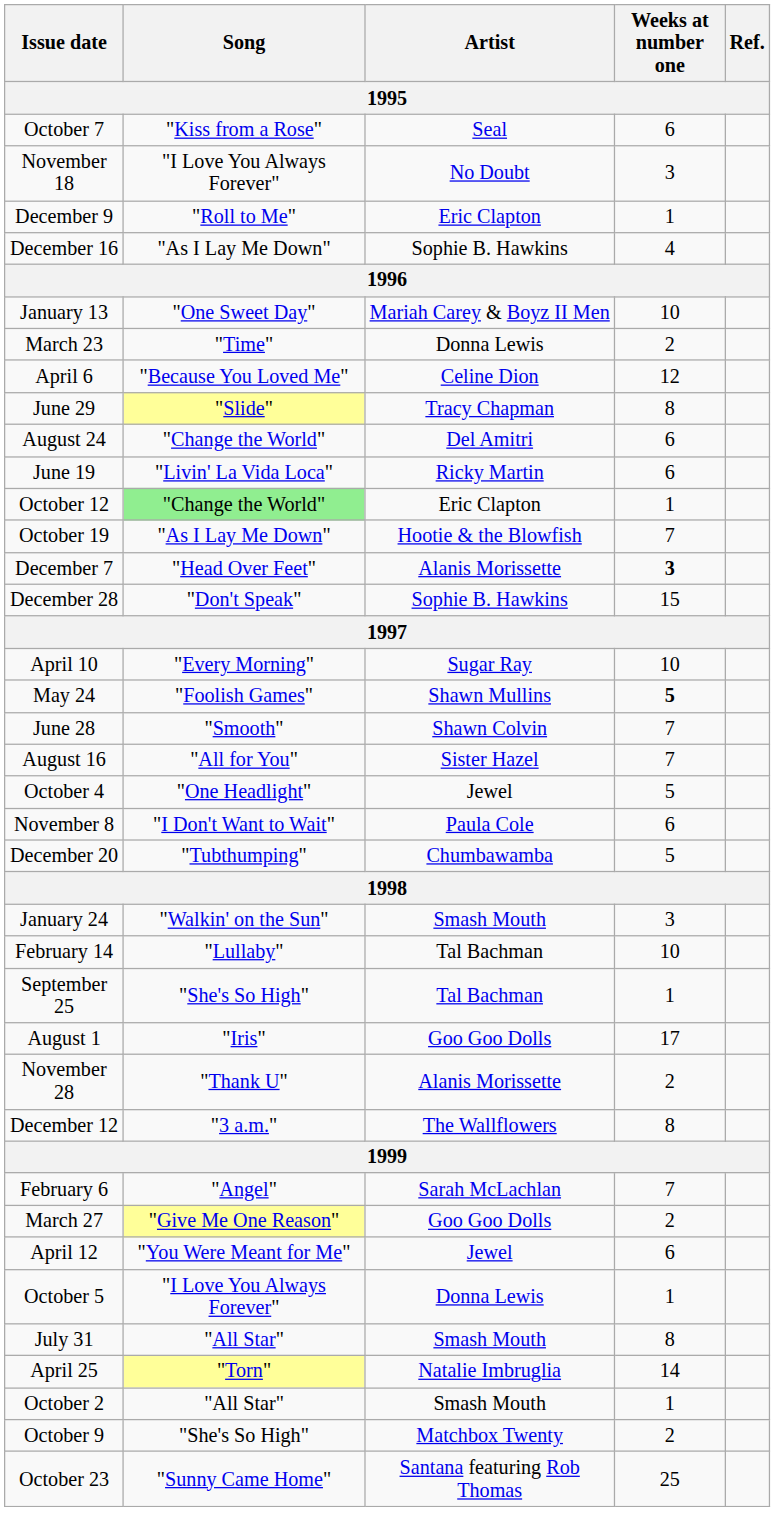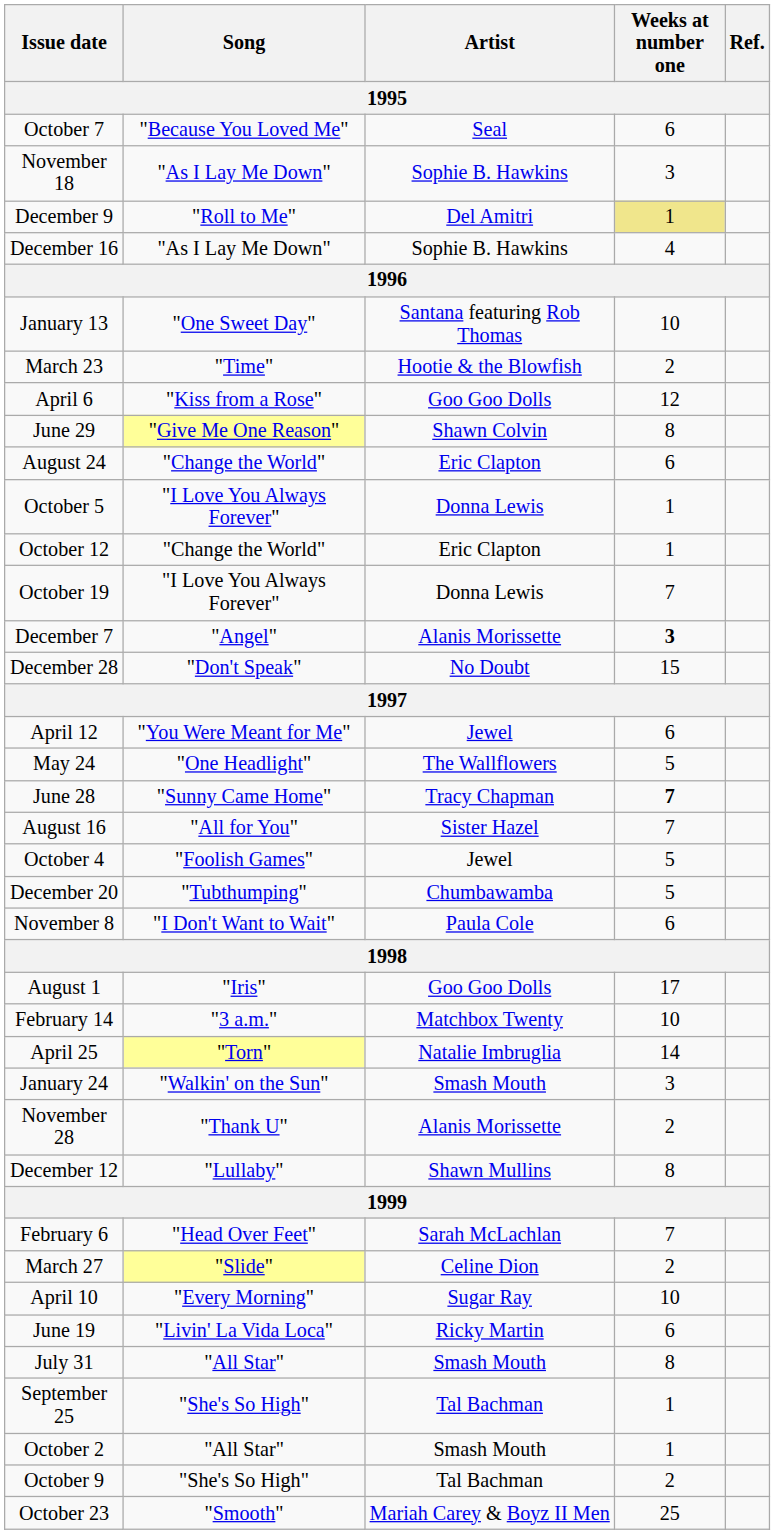October 7 | Song: "Kiss from a Rose" -> "Because You Loved Me"
November 18 | Song: "I Love You Always Forever" -> "As I Lay Me Down"
November 18 | Artist: No Doubt -> Sophie B. Hawkins
December 9 | Artist: Eric Clapton -> Del Amitri
December 9 | Weeks at number one: no background -> khaki background
January 13 | Artist: Mariah Carey & Boyz II Men -> Santana featuring Rob Thomas
March 23 | Artist: Donna Lewis -> Hootie & the Blowfish
April 6 | Song: "Because You Loved Me" -> "Kiss from a Rose"
April 6 | Artist: Celine Dion -> Goo Goo Dolls
June 29 | Song: "Slide" -> "Give Me One Reason"
June 29 | Artist: Tracy Chapman -> Shawn Colvin
August 24 | Artist: Del Amitri -> Eric Clapton
rows swapped: October 5 <-> June 19
October 12 | Song: lightgreen background -> no background
October 19 | Song: "As I Lay Me Down" -> "I Love You Always Forever"
October 19 | Artist: Hootie & the Blowfish -> Donna Lewis
December 7 | Song: "Head Over Feet" -> "Angel"
December 28 | Artist: Sophie B. Hawkins -> No Doubt
rows swapped: April 12 <-> April 10
May 24 | Song: "Foolish Games" -> "One Headlight"
May 24 | Artist: Shawn Mullins -> The Wallflowers
May 24 | Weeks at number one: bold -> normal
June 28 | Song: "Smooth" -> "Sunny Came Home"
June 28 | Artist: Shawn Colvin -> Tracy Chapman
June 28 | Weeks at number one: normal -> bold
October 4 | Song: "One Headlight" -> "Foolish Games"
rows swapped: November 8 <-> December 20
rows swapped: January 24 <-> August 1
February 14 | Song: "Lullaby" -> "3 a.m."
February 14 | Artist: Tal Bachman -> Matchbox Twenty
rows swapped: April 25 <-> September 25
December 12 | Song: "3 a.m." -> "Lullaby"
December 12 | Artist: The Wallflowers -> Shawn Mullins
February 6 | Song: "Angel" -> "Head Over Feet"
March 27 | Song: "Give Me One Reason" -> "Slide"
March 27 | Artist: Goo Goo Dolls -> Celine Dion
October 9 | Artist: Matchbox Twenty -> Tal Bachman
October 23 | Song: "Sunny Came Home" -> "Smooth"
October 23 | Artist: Santana featuring Rob Thomas -> Mariah Carey & Boyz II Men
